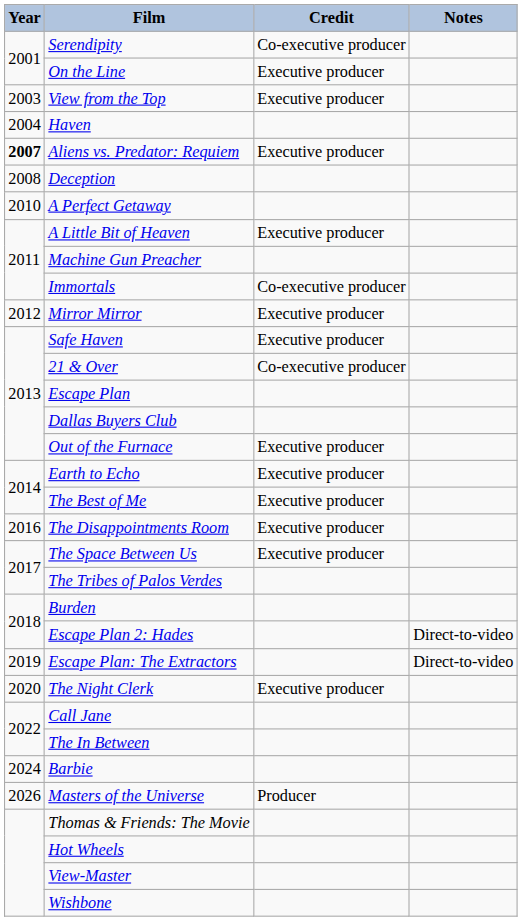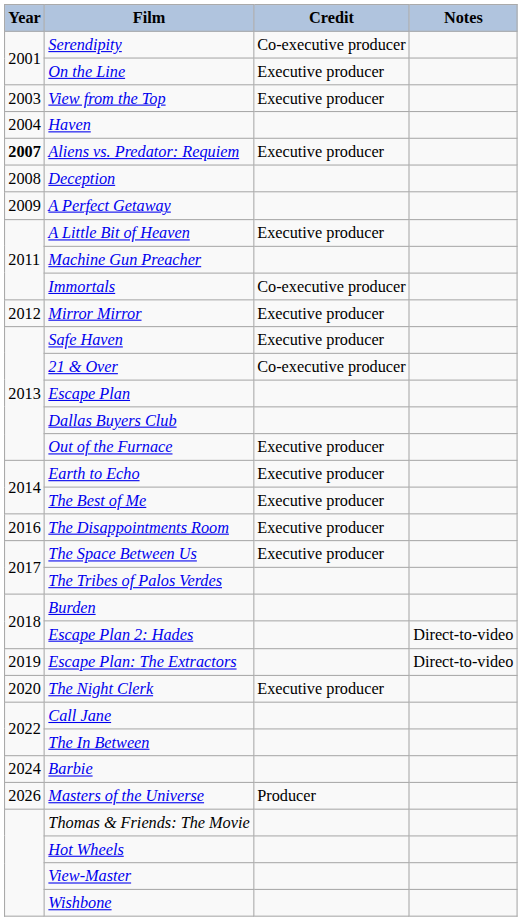A Perfect Getaway | Year: 2010 -> 2009
